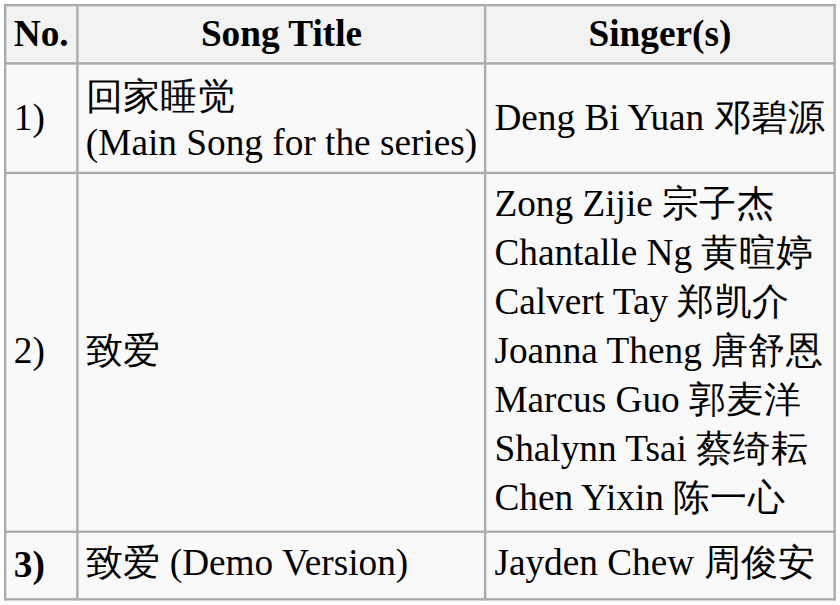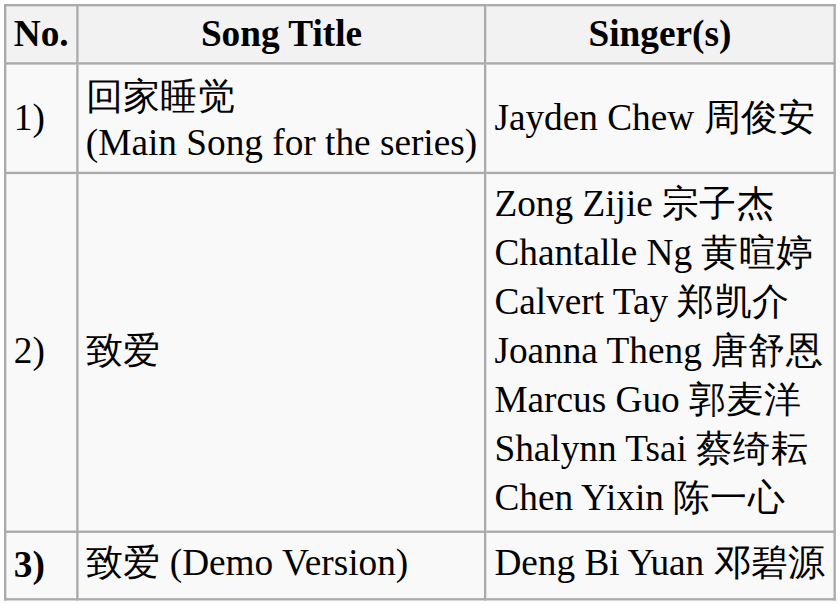回家睡觉 (Main Song for the series) | Singer(s): Deng Bi Yuan 邓碧源 -> Jayden Chew 周俊安
致爱 (Demo Version) | Singer(s): Jayden Chew 周俊安 -> Deng Bi Yuan 邓碧源
